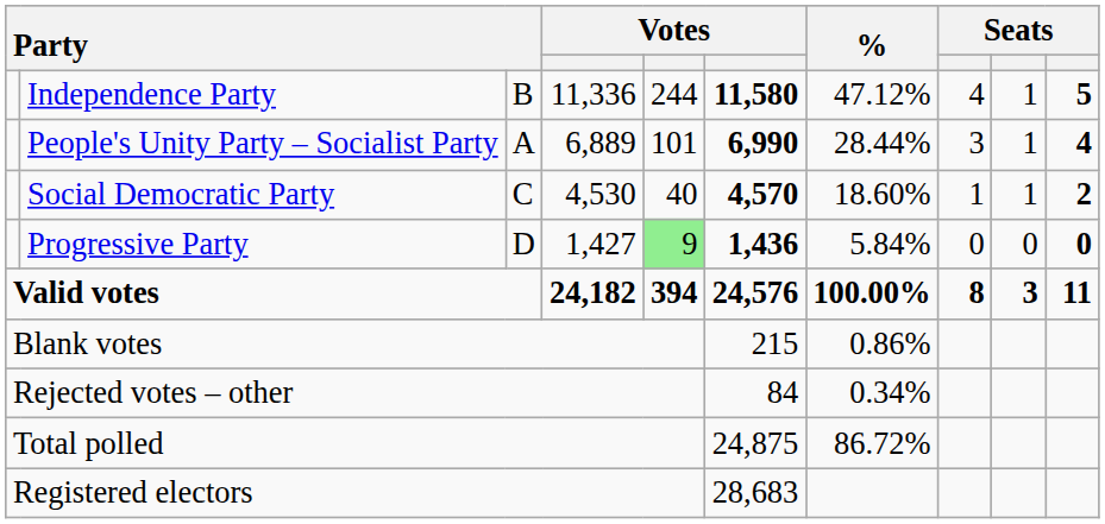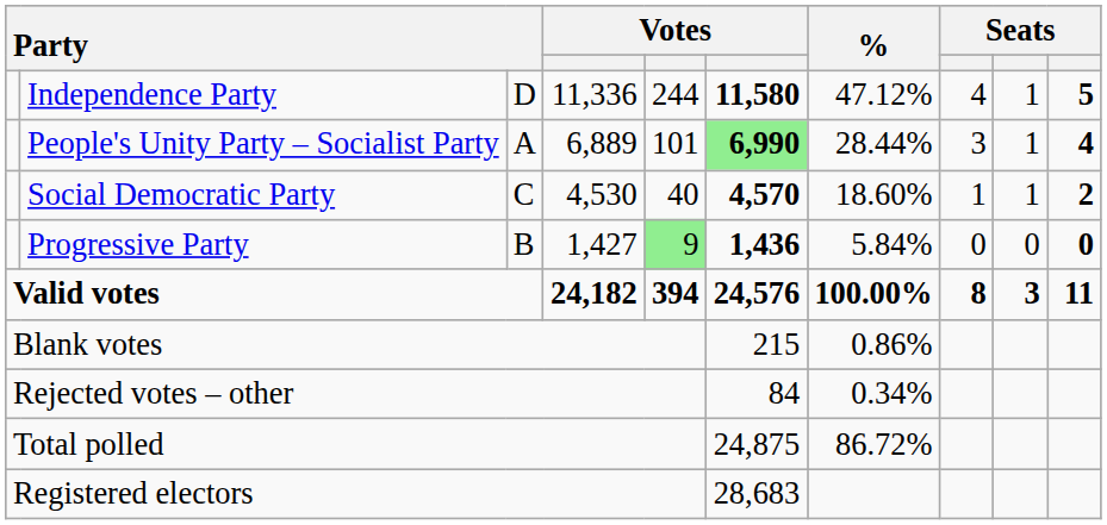Independence Party | column 3: B -> D
People's Unity Party – Socialist Party | column 6: no background -> lightgreen background
Progressive Party | column 3: D -> B
